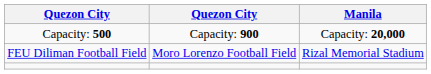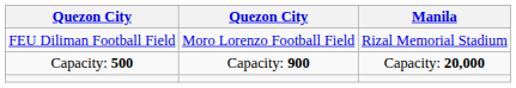rows swapped: FEU Diliman Football Field <-> Capacity: 500
